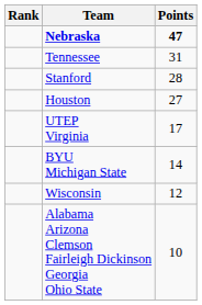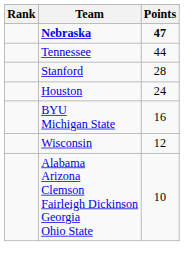Tennessee | Points: 31 -> 44
Houston | Points: 27 -> 24
- row: UTEP Virginia | 17
BYU Michigan State | Points: 14 -> 16
